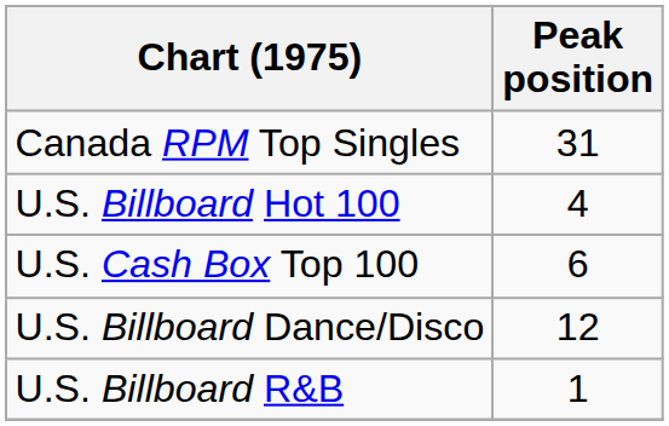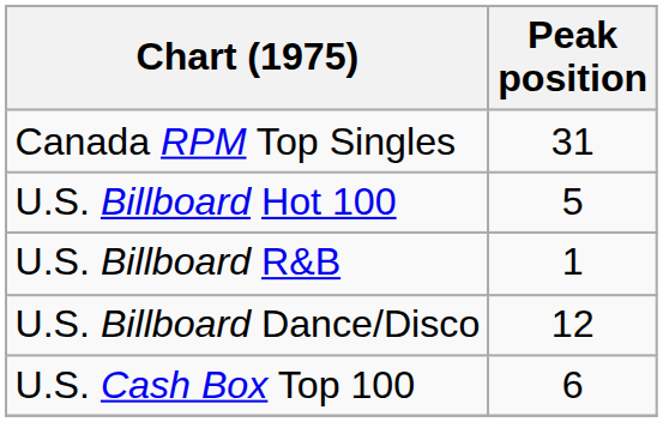U.S. Billboard Hot 100 | Peak position: 4 -> 5
rows swapped: U.S. Billboard R&B <-> U.S. Cash Box Top 100
